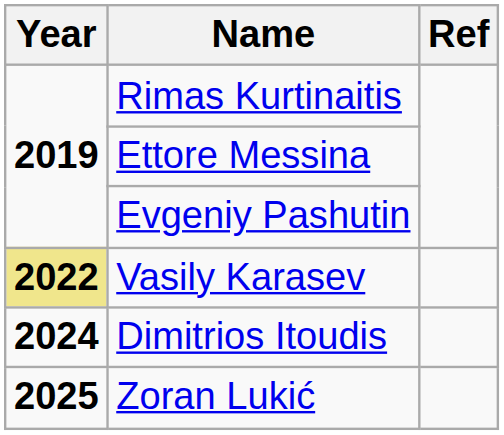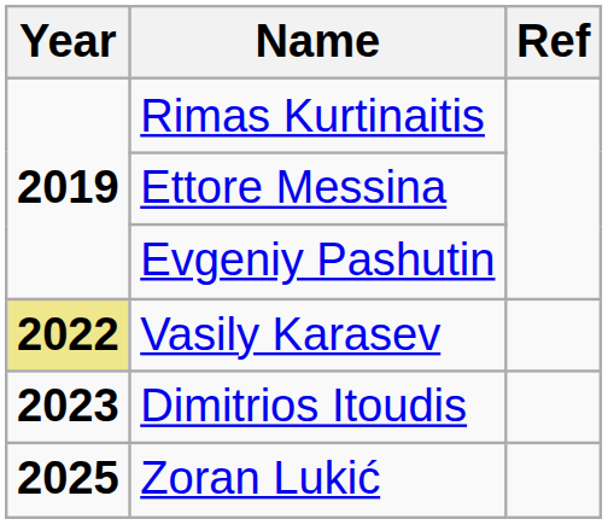Dimitrios Itoudis | Year: 2024 -> 2023
